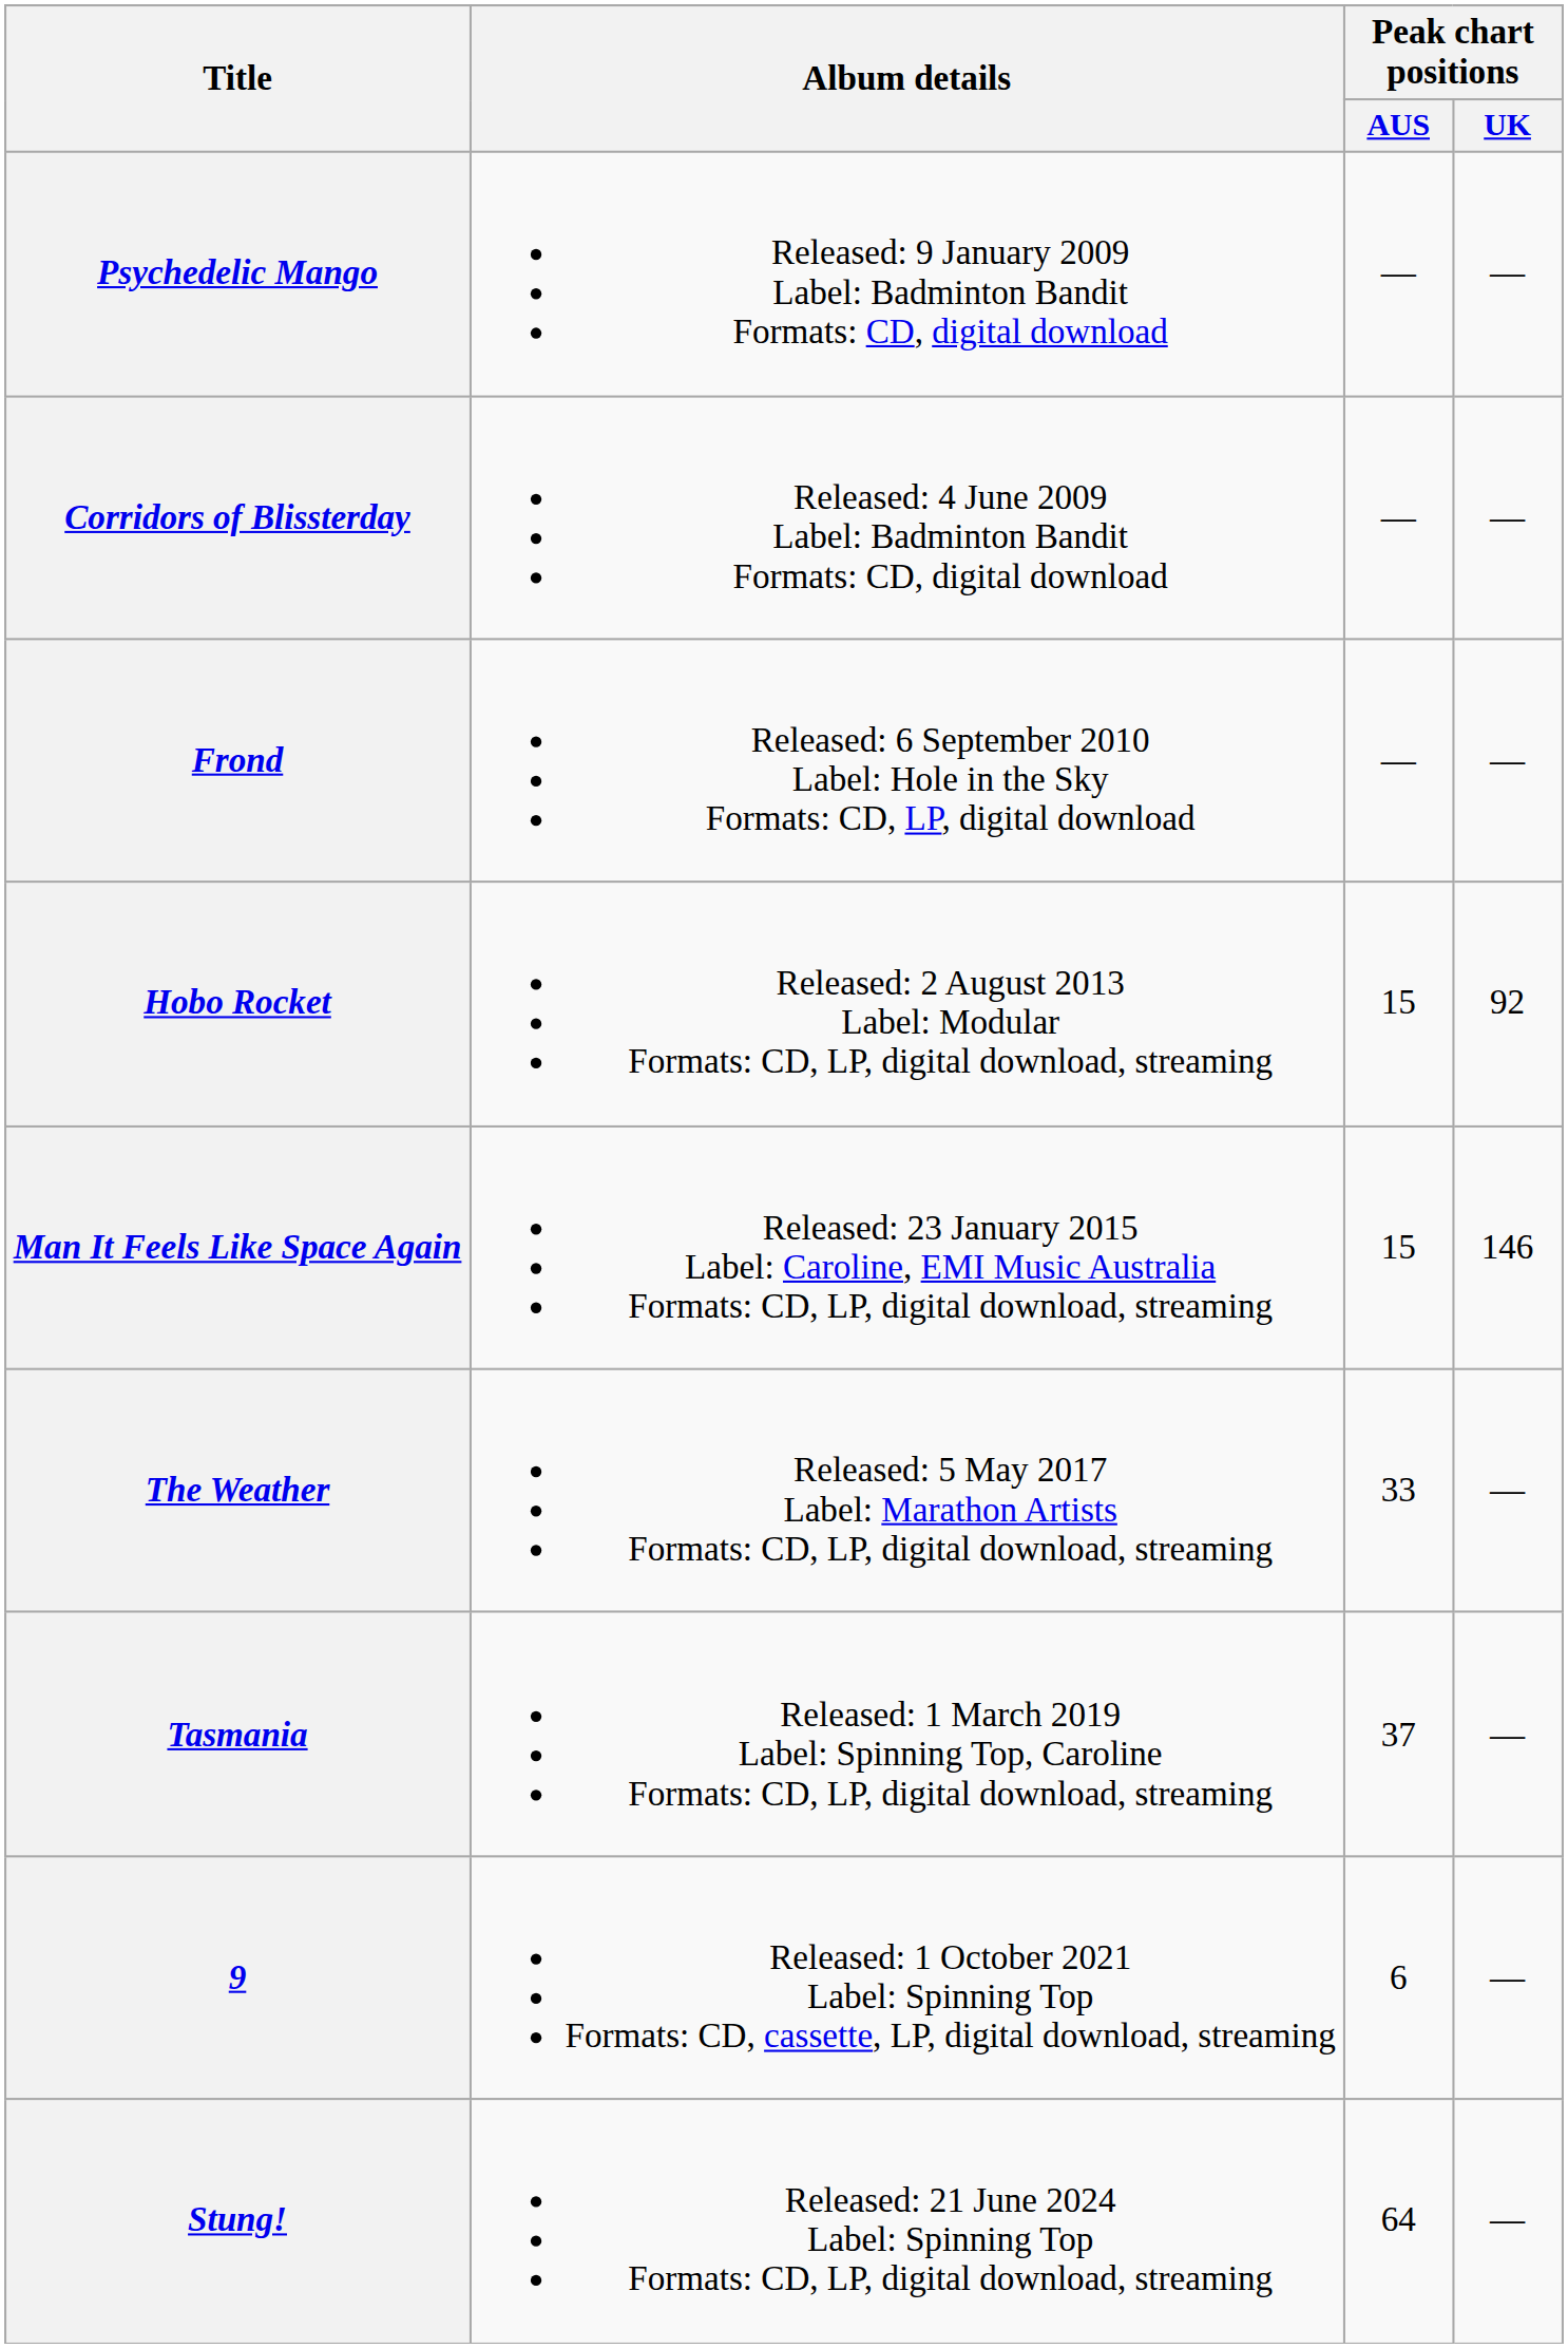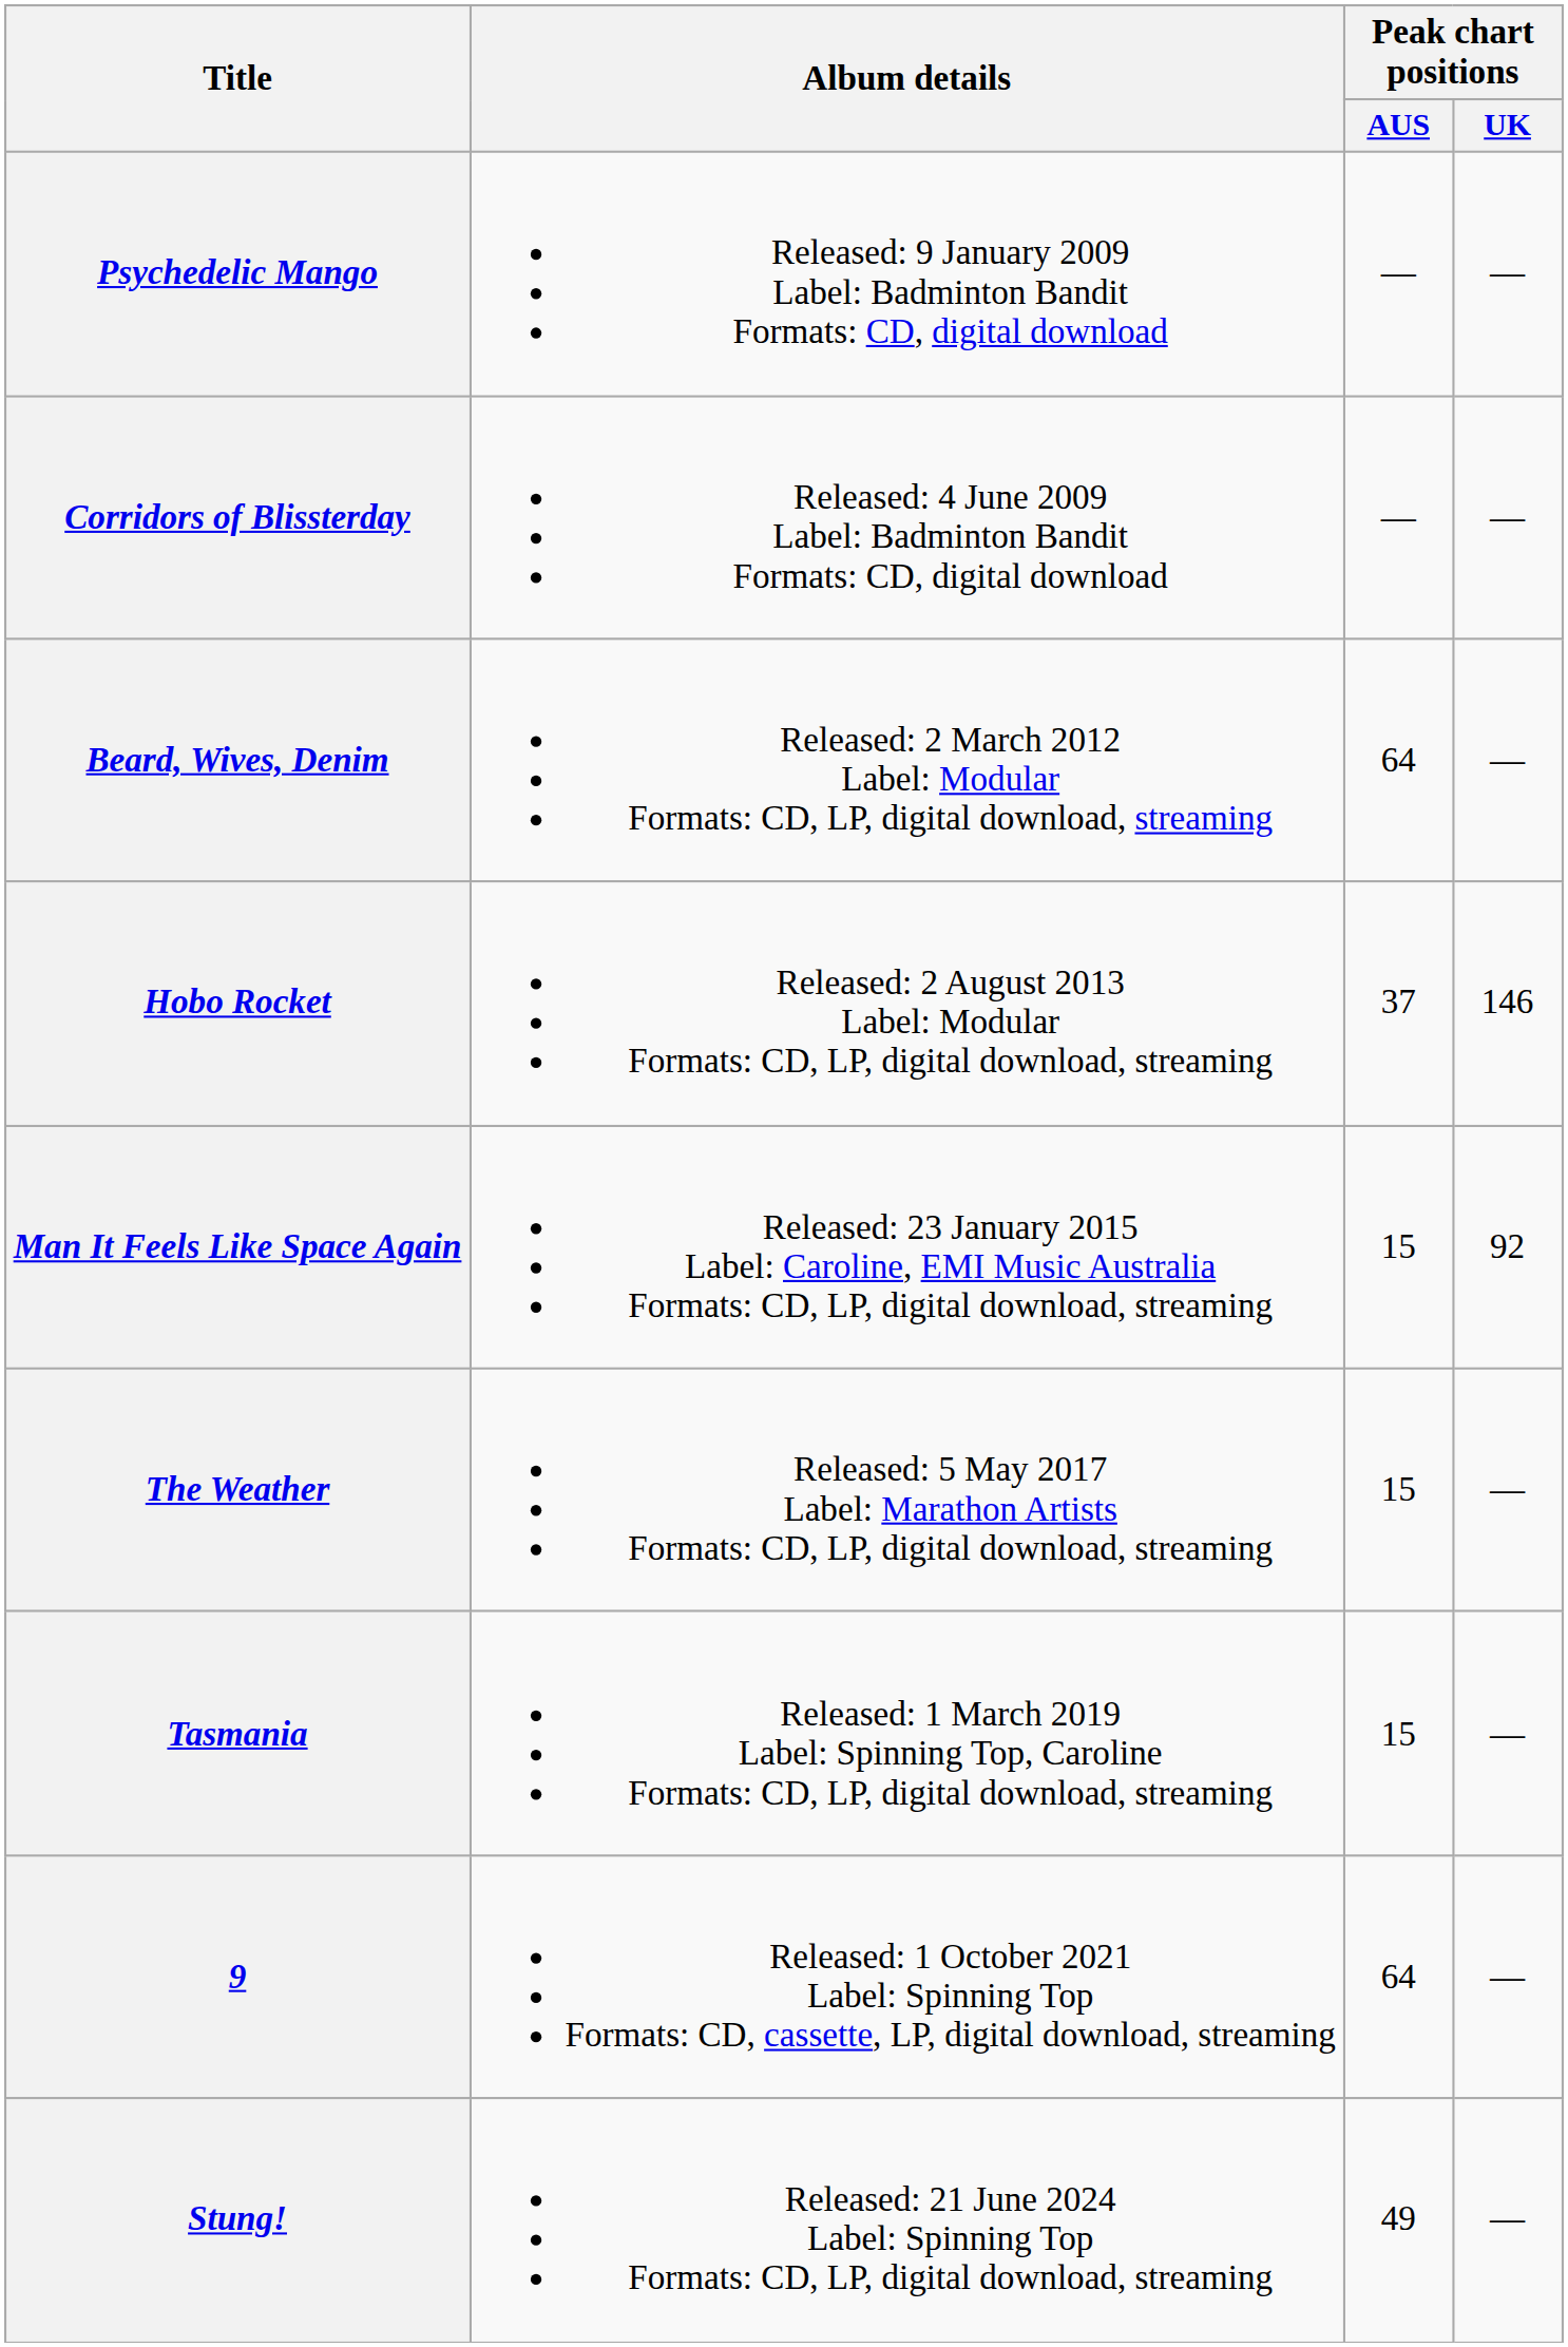- row: Frond | Released: 6 September 2010 Label: Hole in the Sky Formats: CD, LP, digital download | — | —
+ row: Beard, Wives, Denim | Released: 2 March 2012 Label: Modular Formats: CD, LP, digital download, streaming | 64 | —
Hobo Rocket | Peak chart positions / AUS: 15 -> 37
Hobo Rocket | Peak chart positions / UK: 92 -> 146
Man It Feels Like Space Again | Peak chart positions / UK: 146 -> 92
The Weather | Peak chart positions / AUS: 33 -> 15
Tasmania | Peak chart positions / AUS: 37 -> 15
9 | Peak chart positions / AUS: 6 -> 64
Stung! | Peak chart positions / AUS: 64 -> 49
